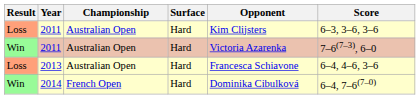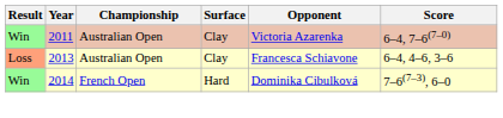- row: Loss | 2011 | Australian Open | Hard | Kim Clijsters | 6–3, 3–6, 3–6
Win / 2011 | Surface: Hard -> Clay
Win / 2011 | Score: 7–6(7–3), 6–0 -> 6–4, 7–6(7–0)
2013 | Surface: Hard -> Clay
2014 | Score: 6–4, 7–6(7–0) -> 7–6(7–3), 6–0
